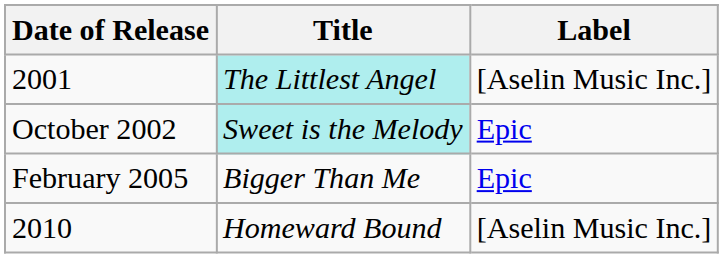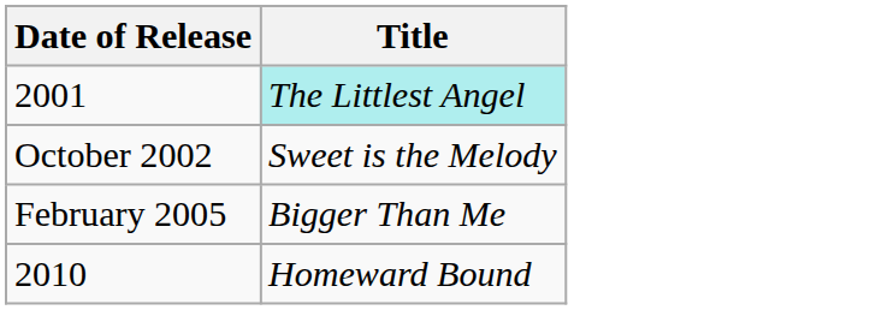- column: Label | [Aselin Music Inc.] | Epic | Epic | [Aselin Music Inc.]
October 2002 | Title: paleturquoise background -> no background
